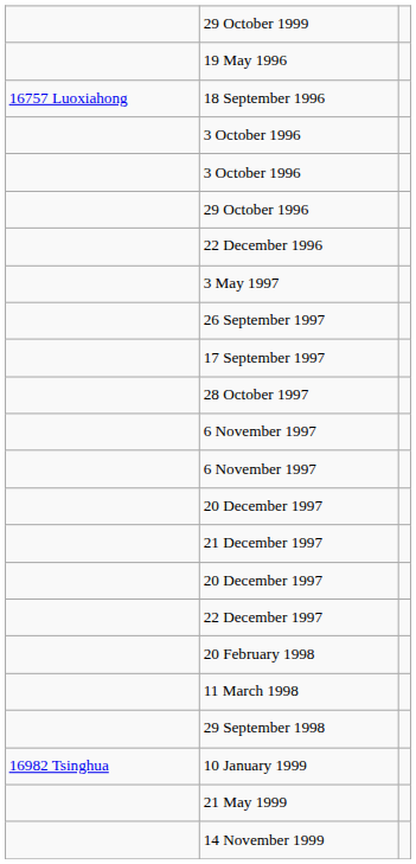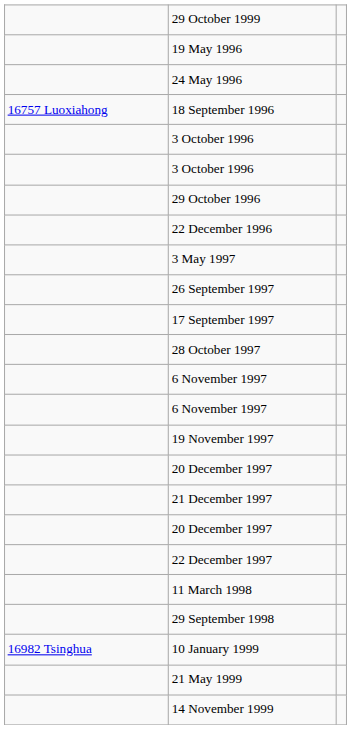+ row: 24 May 1996
+ row: 19 November 1997
- row: 20 February 1998
